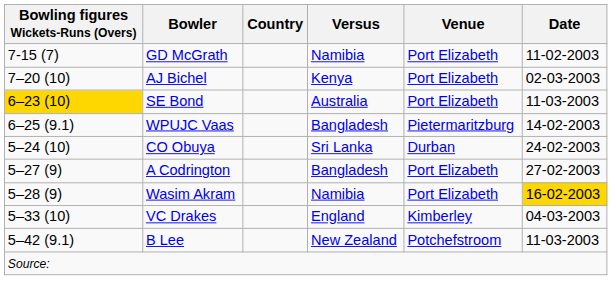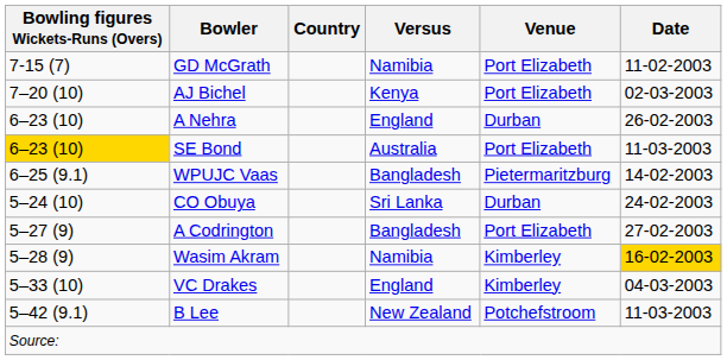+ row: 6–23 (10) | A Nehra | England | Durban | 26-02-2003
Wasim Akram | Venue: Port Elizabeth -> Kimberley
